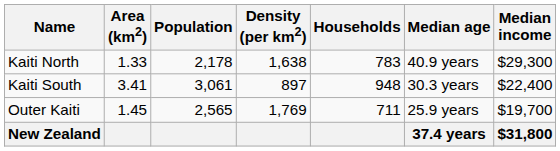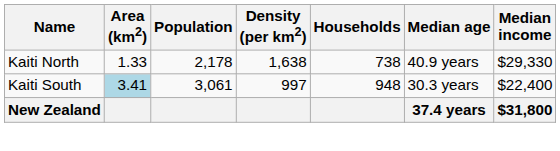Kaiti North | Households: 783 -> 738
Kaiti North | Median income: $29,300 -> $29,330
Kaiti South | Area (km2): no background -> lightblue background
Kaiti South | Density (per km2): 897 -> 997
- row: Outer Kaiti | 1.45 | 2,565 | 1,769 | 711 | 25.9 years | $19,700
